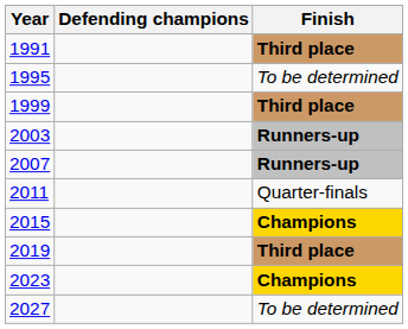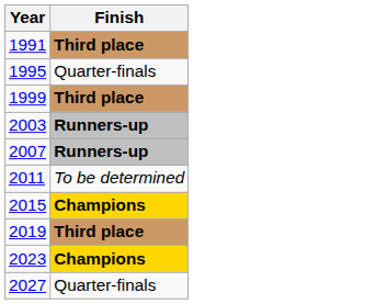- column: Defending champions
1995 | Finish: To be determined -> Quarter-finals
2011 | Finish: Quarter-finals -> To be determined
2027 | Finish: To be determined -> Quarter-finals
